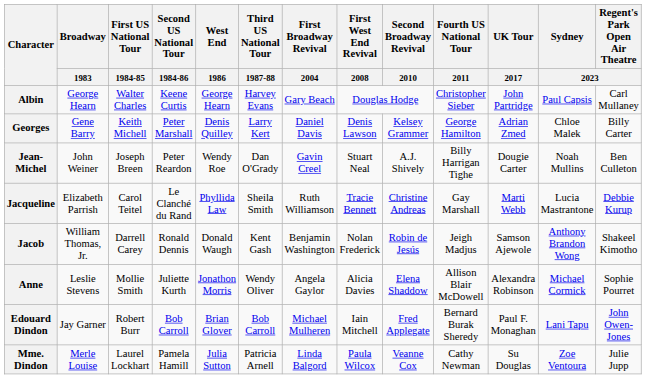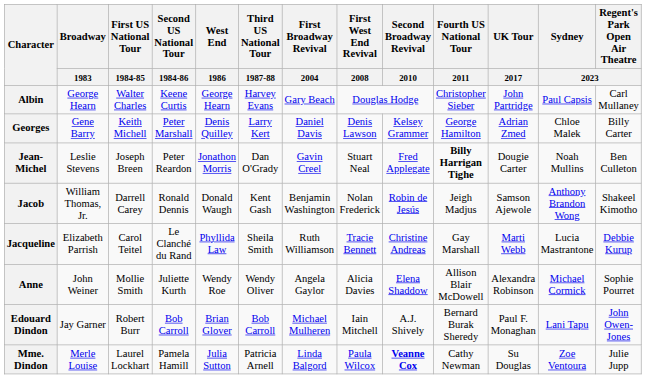Jean-Michel | Broadway / 1983: John Weiner -> Leslie Stevens
Jean-Michel | West End / 1986: Wendy Roe -> Jonathon Morris
Jean-Michel | Second Broadway Revival / 2010: A.J. Shively -> Fred Applegate
Jean-Michel | Fourth US National Tour / 2011: normal -> bold
rows swapped: Jacob <-> Jacqueline
Anne | Broadway / 1983: Leslie Stevens -> John Weiner
Anne | West End / 1986: Jonathon Morris -> Wendy Roe
Edouard Dindon | Second Broadway Revival / 2010: Fred Applegate -> A.J. Shively
Mme. Dindon | Second Broadway Revival / 2010: normal -> bold
